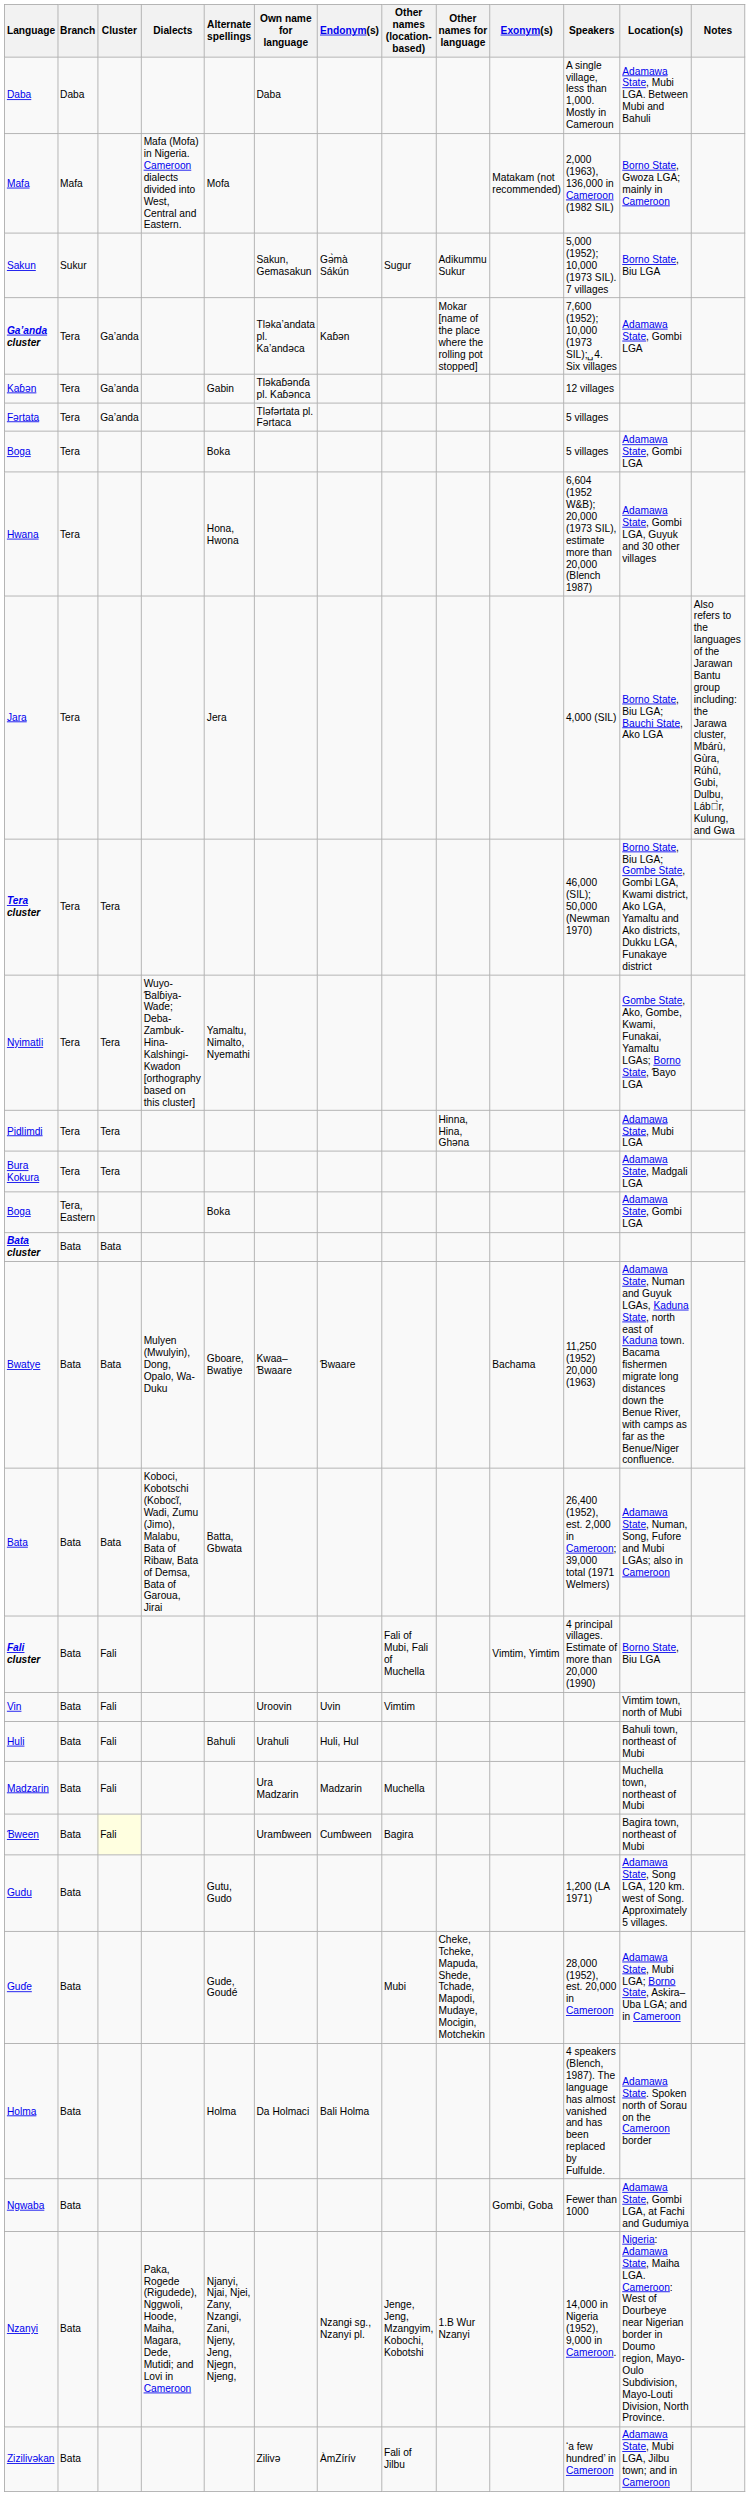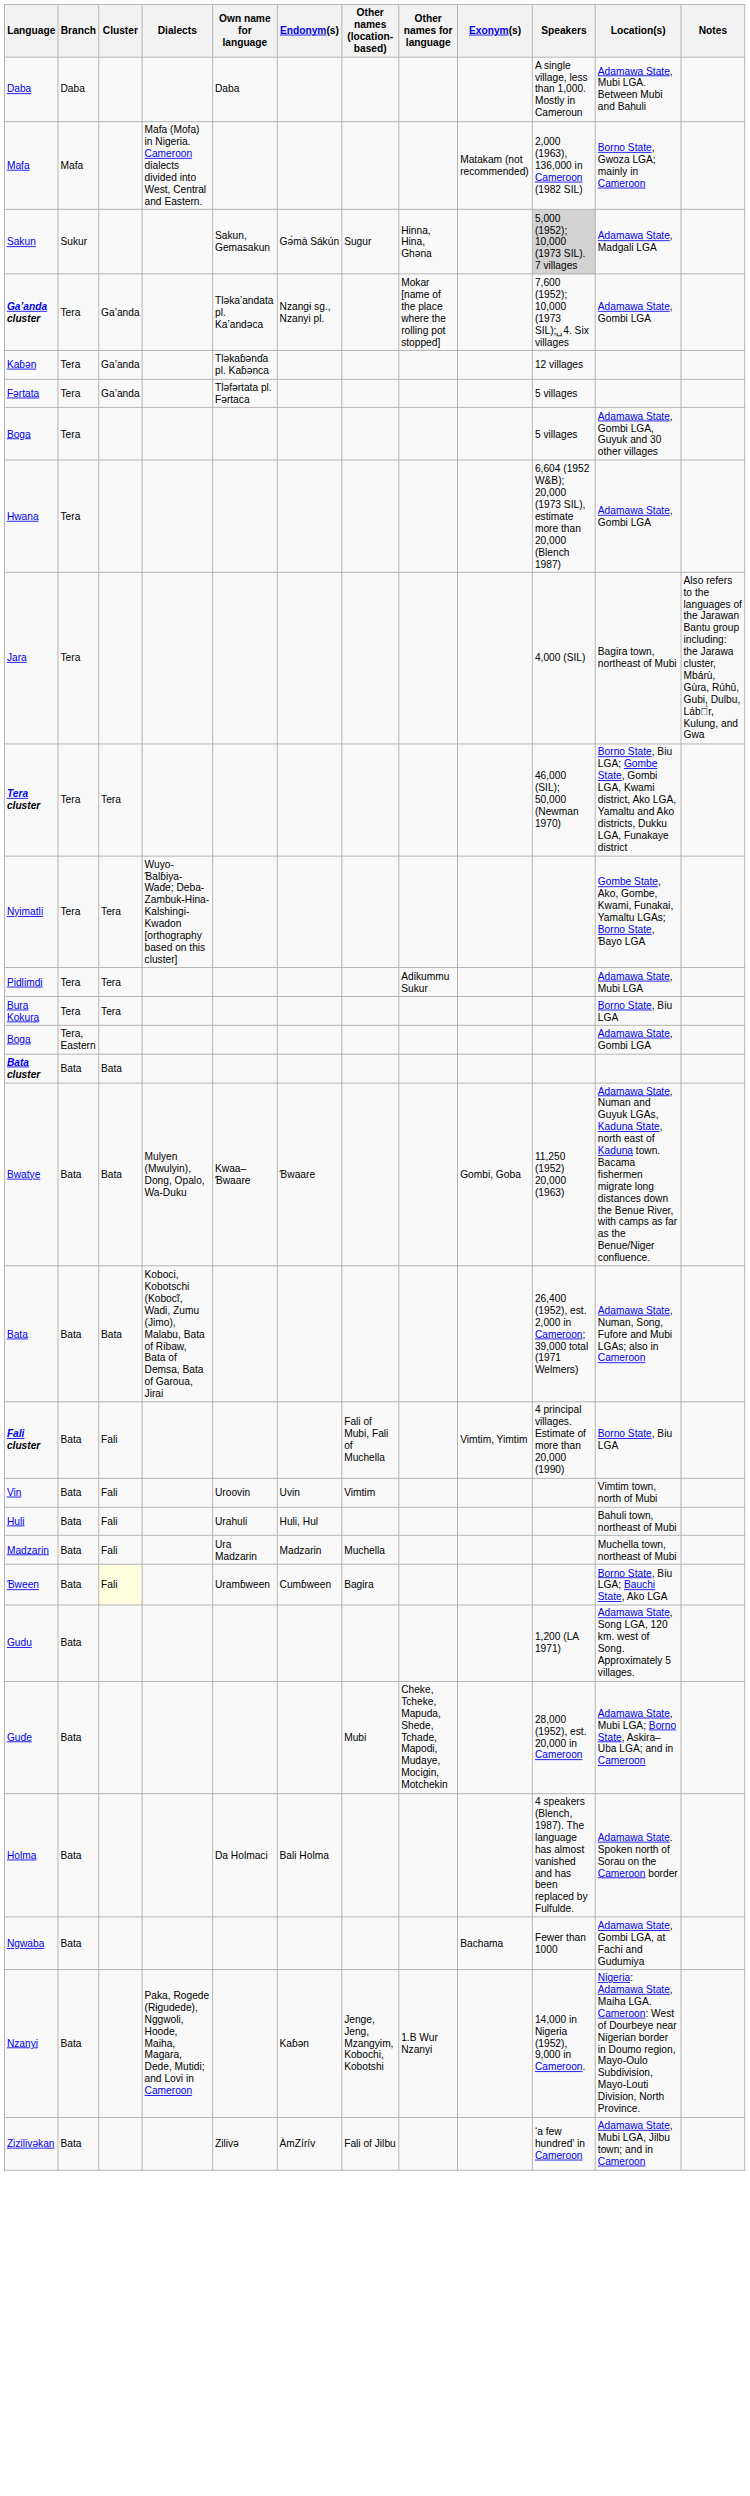- column: Alternate spellings | Mofa | Gabin | Boka | Hona, Hwona | Jera | Yamaltu, Nimalto, Nyemathi | Boka | Gboare, Bwatiye | Batta, Gbwata | Bahuli | Gutu, Gudo | Gude, Goudé | Holma | Njanyi, Njai, Njei, Zany, Nzangi, Zani, Njeny, Jeng, Njegn, Njeng,
Sakun | Other names for language: Adikummu Sukur -> Hinna, Hina, Ghәna
Sakun | Speakers: no background -> lightgrey background
Sakun | Location(s): Borno State, Biu LGA -> Adamawa State, Madgali LGA
Ga’anda cluster | Endonym(s): Kaɓәn -> Nzangɨ sg., Nzanyi pl.
Boga / Tera | Location(s): Adamawa State, Gombi LGA -> Adamawa State, Gombi LGA, Guyuk and 30 other villages
Hwana | Location(s): Adamawa State, Gombi LGA, Guyuk and 30 other villages -> Adamawa State, Gombi LGA
Jara | Location(s): Borno State, Biu LGA; Bauchi State, Ako LGA -> Bagira town, northeast of Mubi
Pidlimdi | Other names for language: Hinna, Hina, Ghәna -> Adikummu Sukur
Bura Kokura | Location(s): Adamawa State, Madgali LGA -> Borno State, Biu LGA
Bwatye | Exonym(s): Bachama -> Gombi, Goba
Ɓween | Location(s): Bagira town, northeast of Mubi -> Borno State, Biu LGA; Bauchi State, Ako LGA
Ngwaba | Exonym(s): Gombi, Goba -> Bachama
Nzanyi | Endonym(s): Nzangɨ sg., Nzanyi pl. -> Kaɓәn
